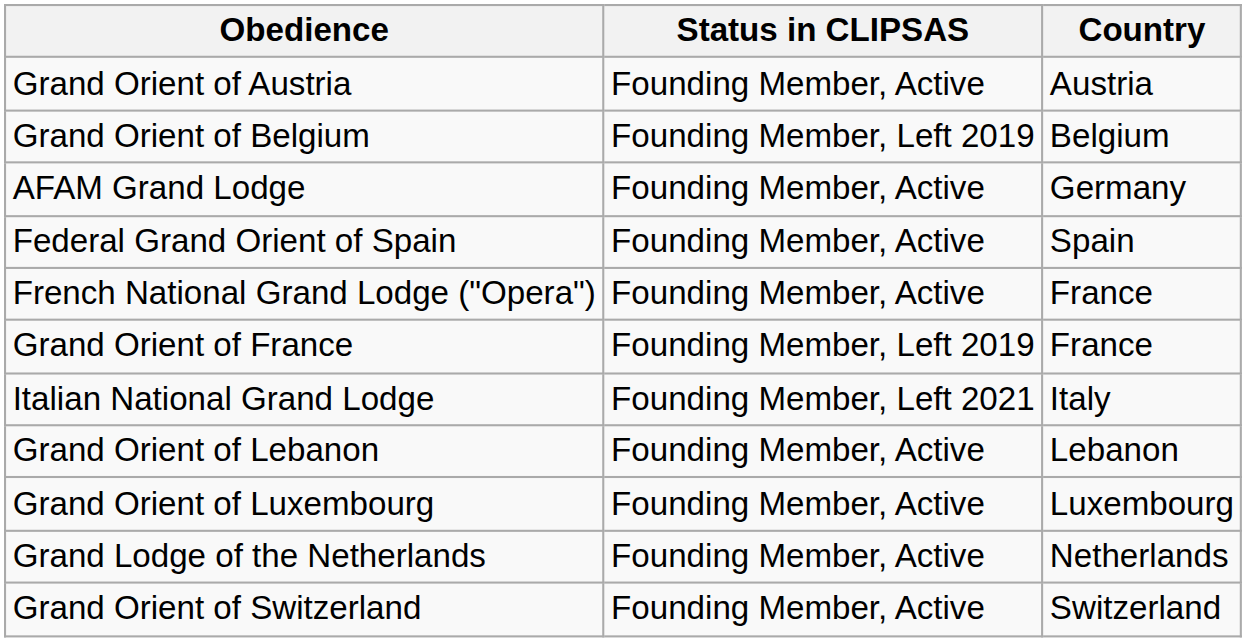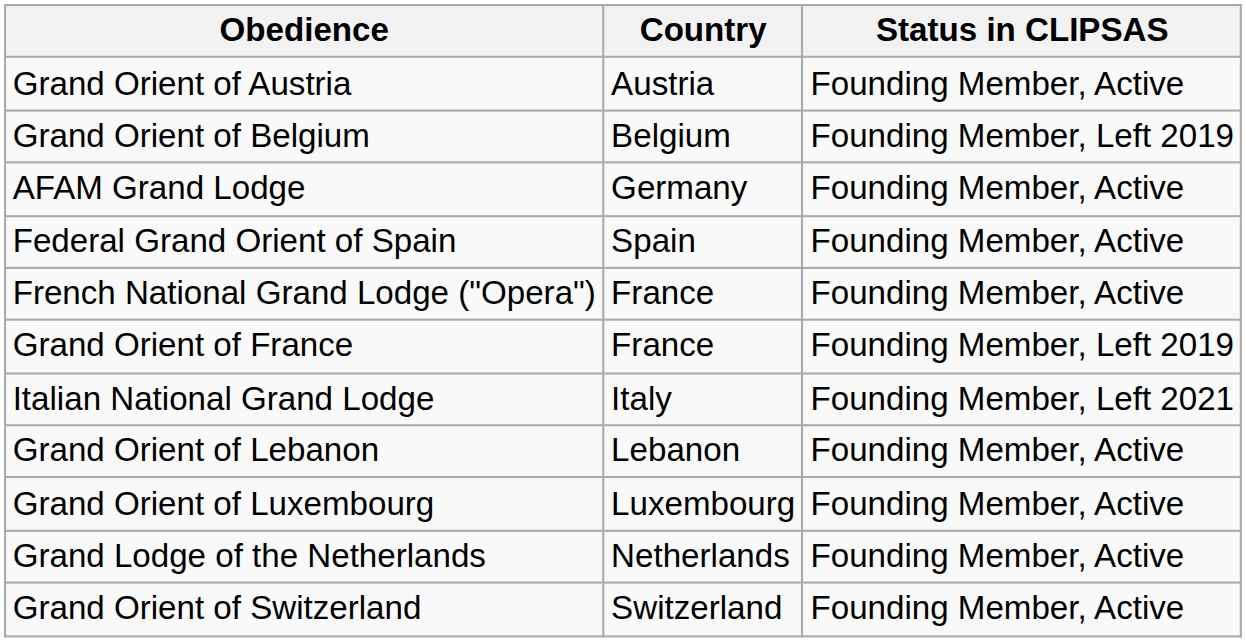columns swapped: Country <-> Status in CLIPSAS
